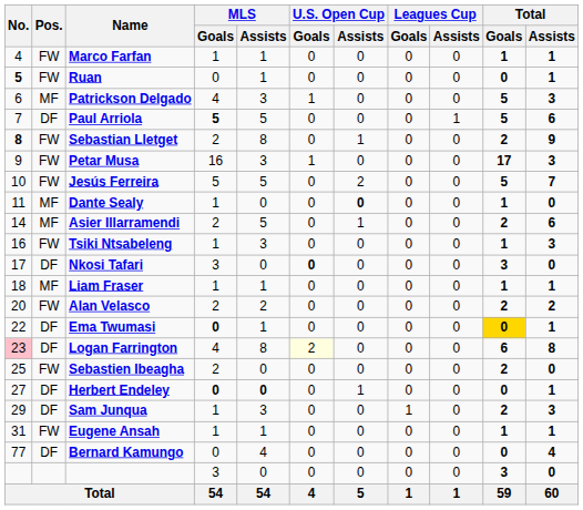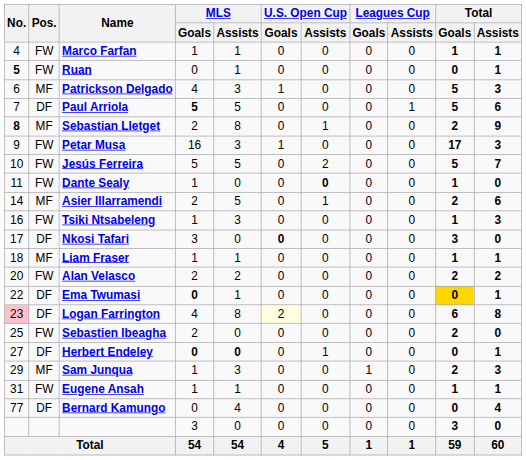Sebastian Lletget | Pos.: FW -> MF
Dante Sealy | Pos.: MF -> FW
Sam Junqua | Pos.: DF -> MF
